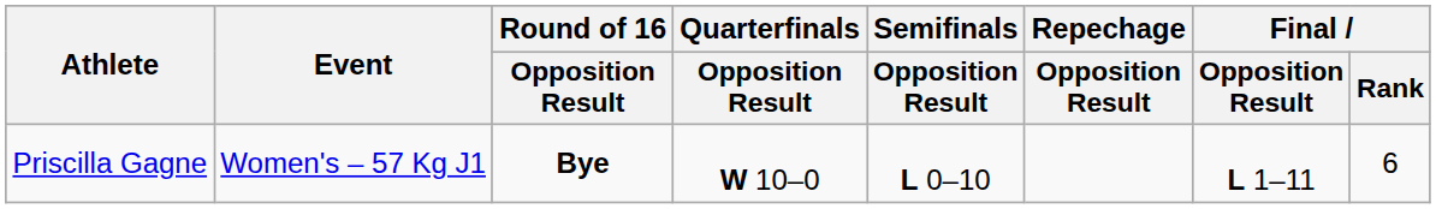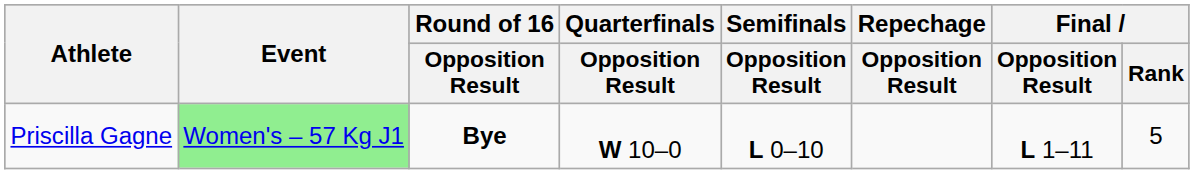Priscilla Gagne | Event: no background -> lightgreen background
Priscilla Gagne | Final / Rank: 6 -> 5
